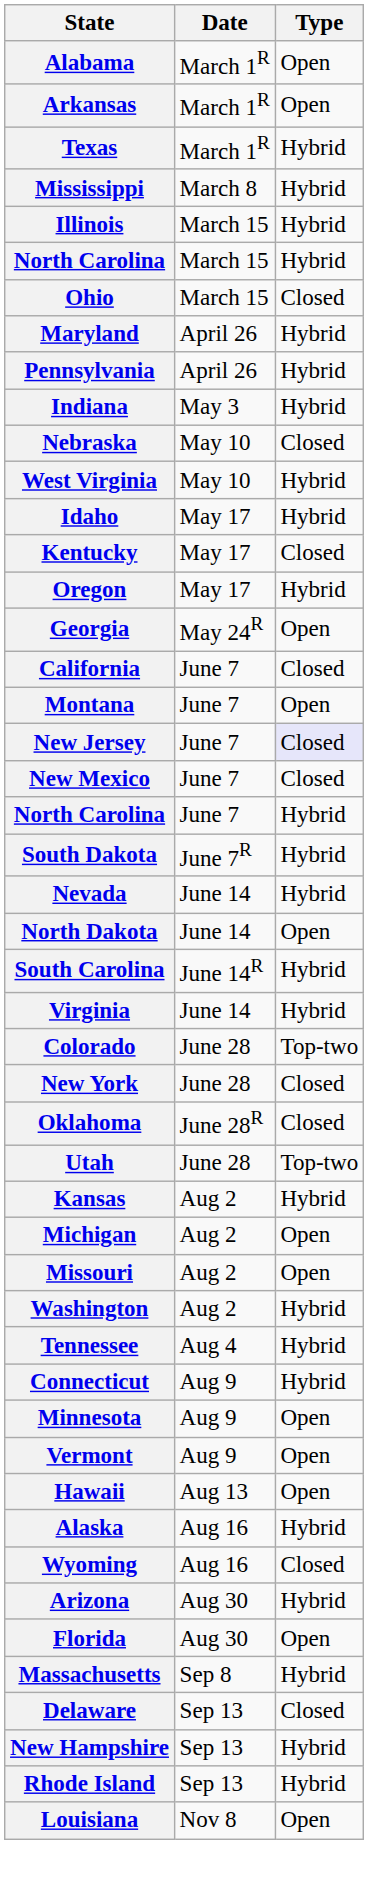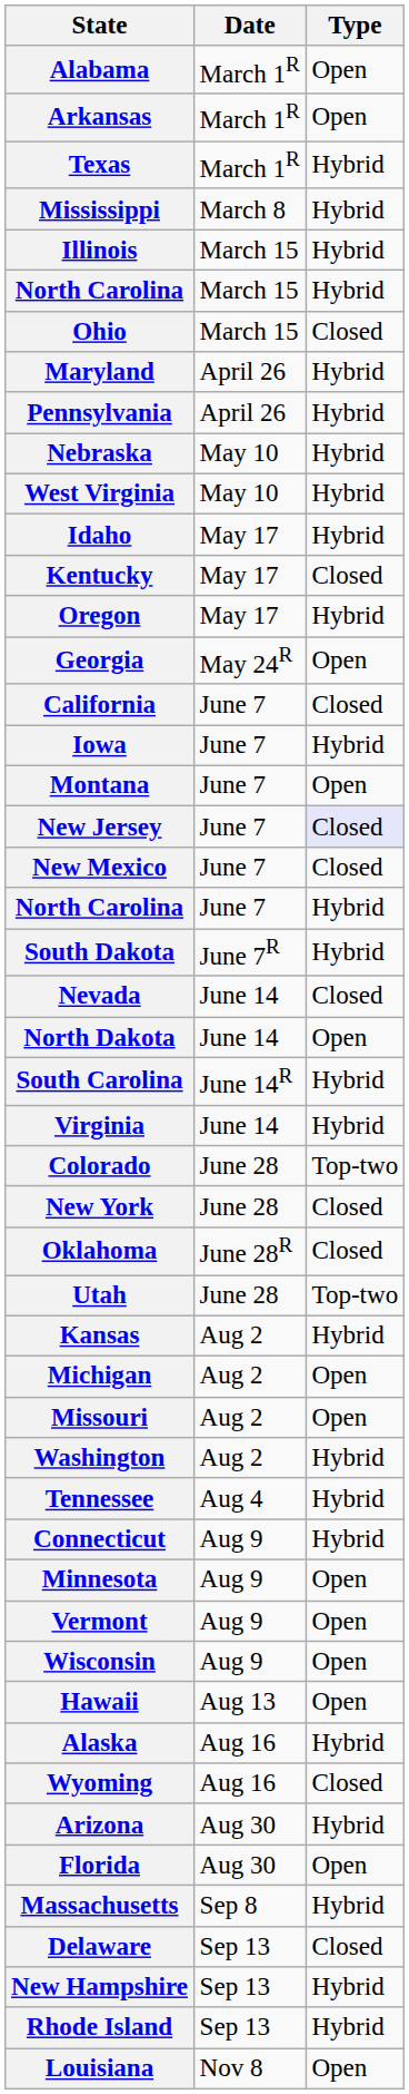- row: Indiana | May 3 | Hybrid
Nebraska | Type: Closed -> Hybrid
+ row: Iowa | June 7 | Hybrid
Nevada | Type: Hybrid -> Closed
+ row: Wisconsin | Aug 9 | Open
